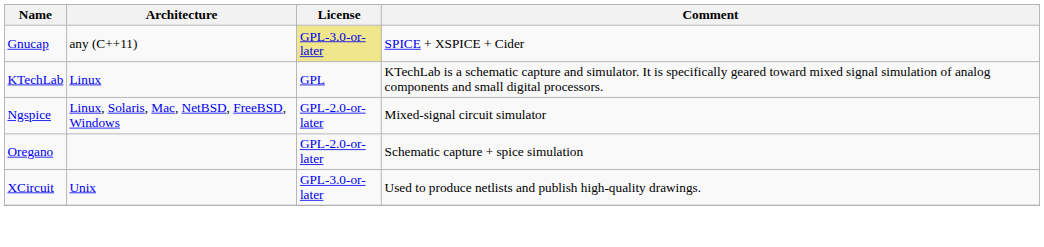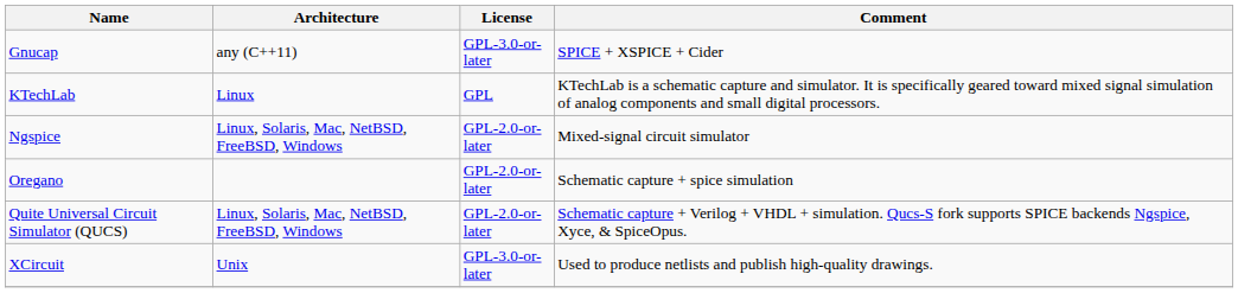Gnucap | License: khaki background -> no background
+ row: Quite Universal Circuit Simulator (QUCS) | Linux, Solaris, Mac, NetBSD, FreeBSD, Windows | GPL-2.0-or-later | Schematic capture + Verilog + VHDL + simulation. Qucs-S fork supports SPICE backends Ngspice, Xyce, & SpiceOpus.
